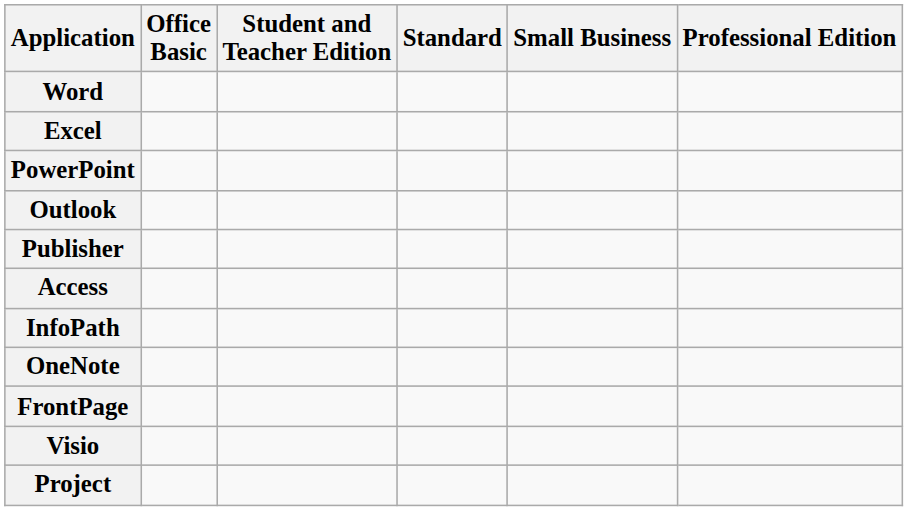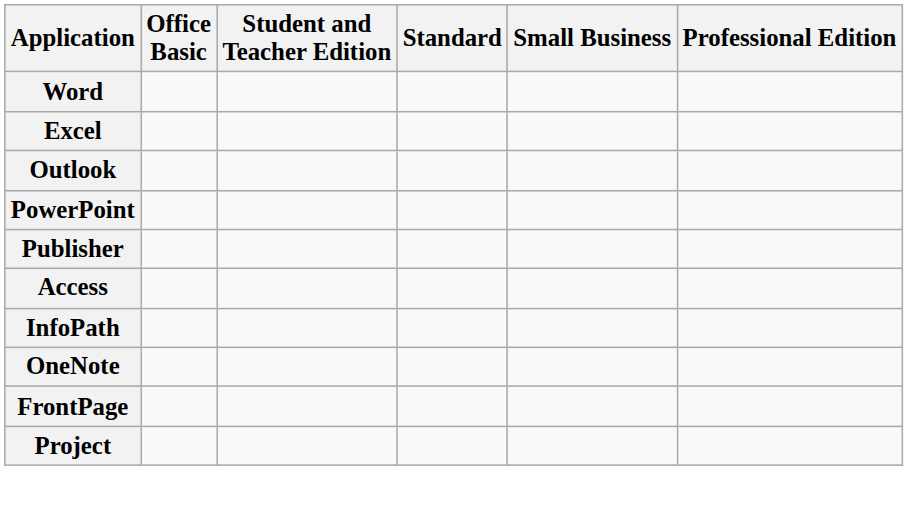rows swapped: PowerPoint <-> Outlook
- row: Visio
